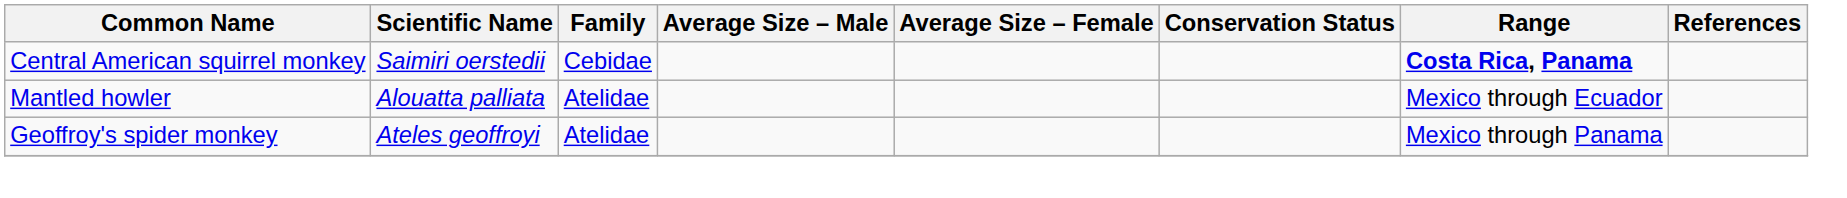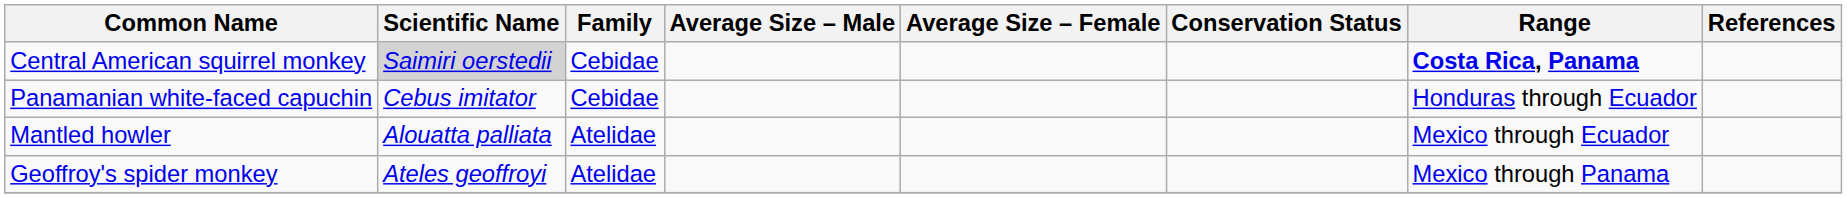Central American squirrel monkey | Scientific Name: no background -> lightgrey background
+ row: Panamanian white-faced capuchin | Cebus imitator | Cebidae | Honduras through Ecuador
